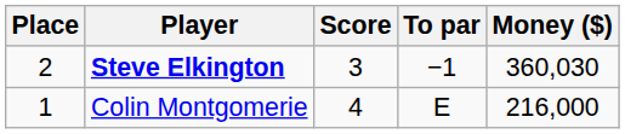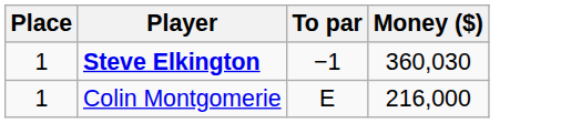- column: Score | 3 | 4
Steve Elkington | Place: 2 -> 1
